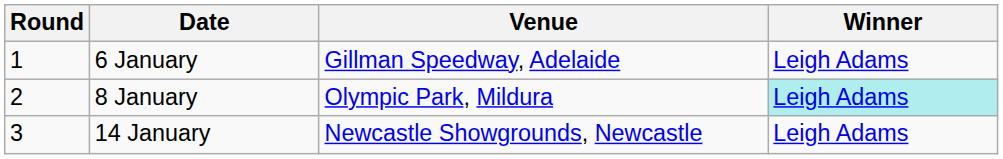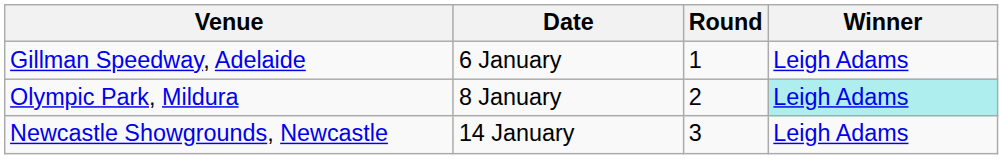columns swapped: Round <-> Venue
